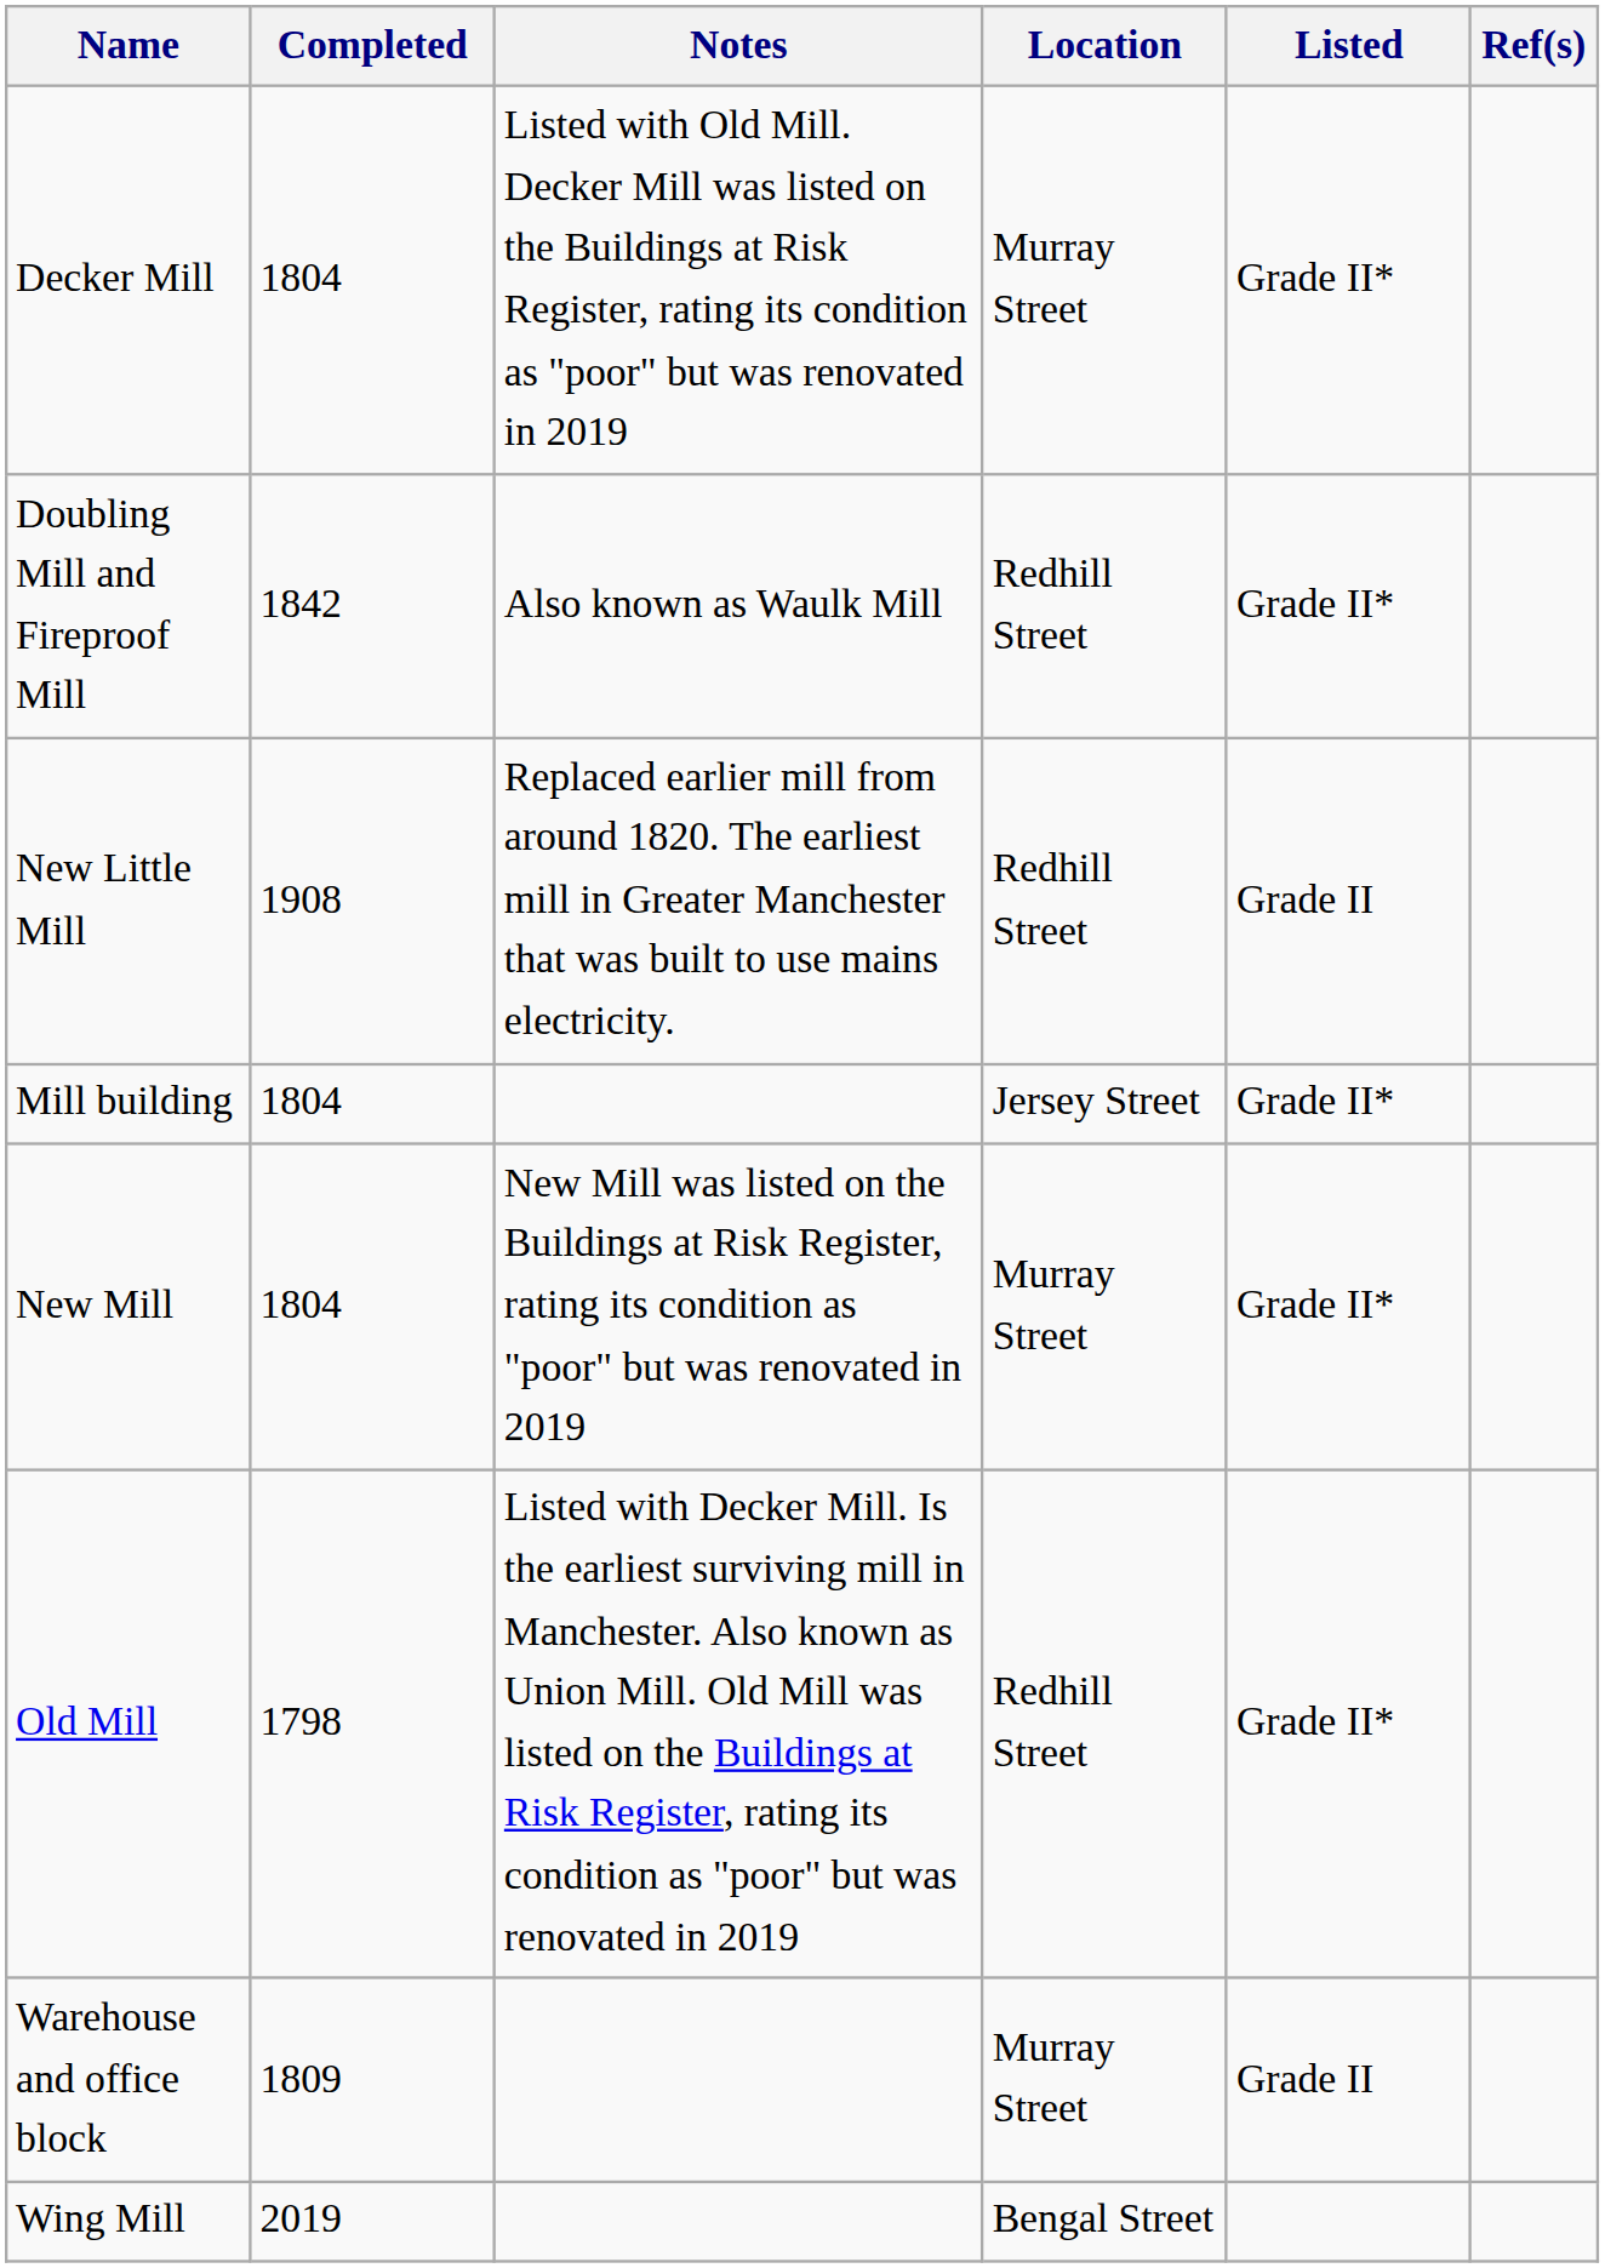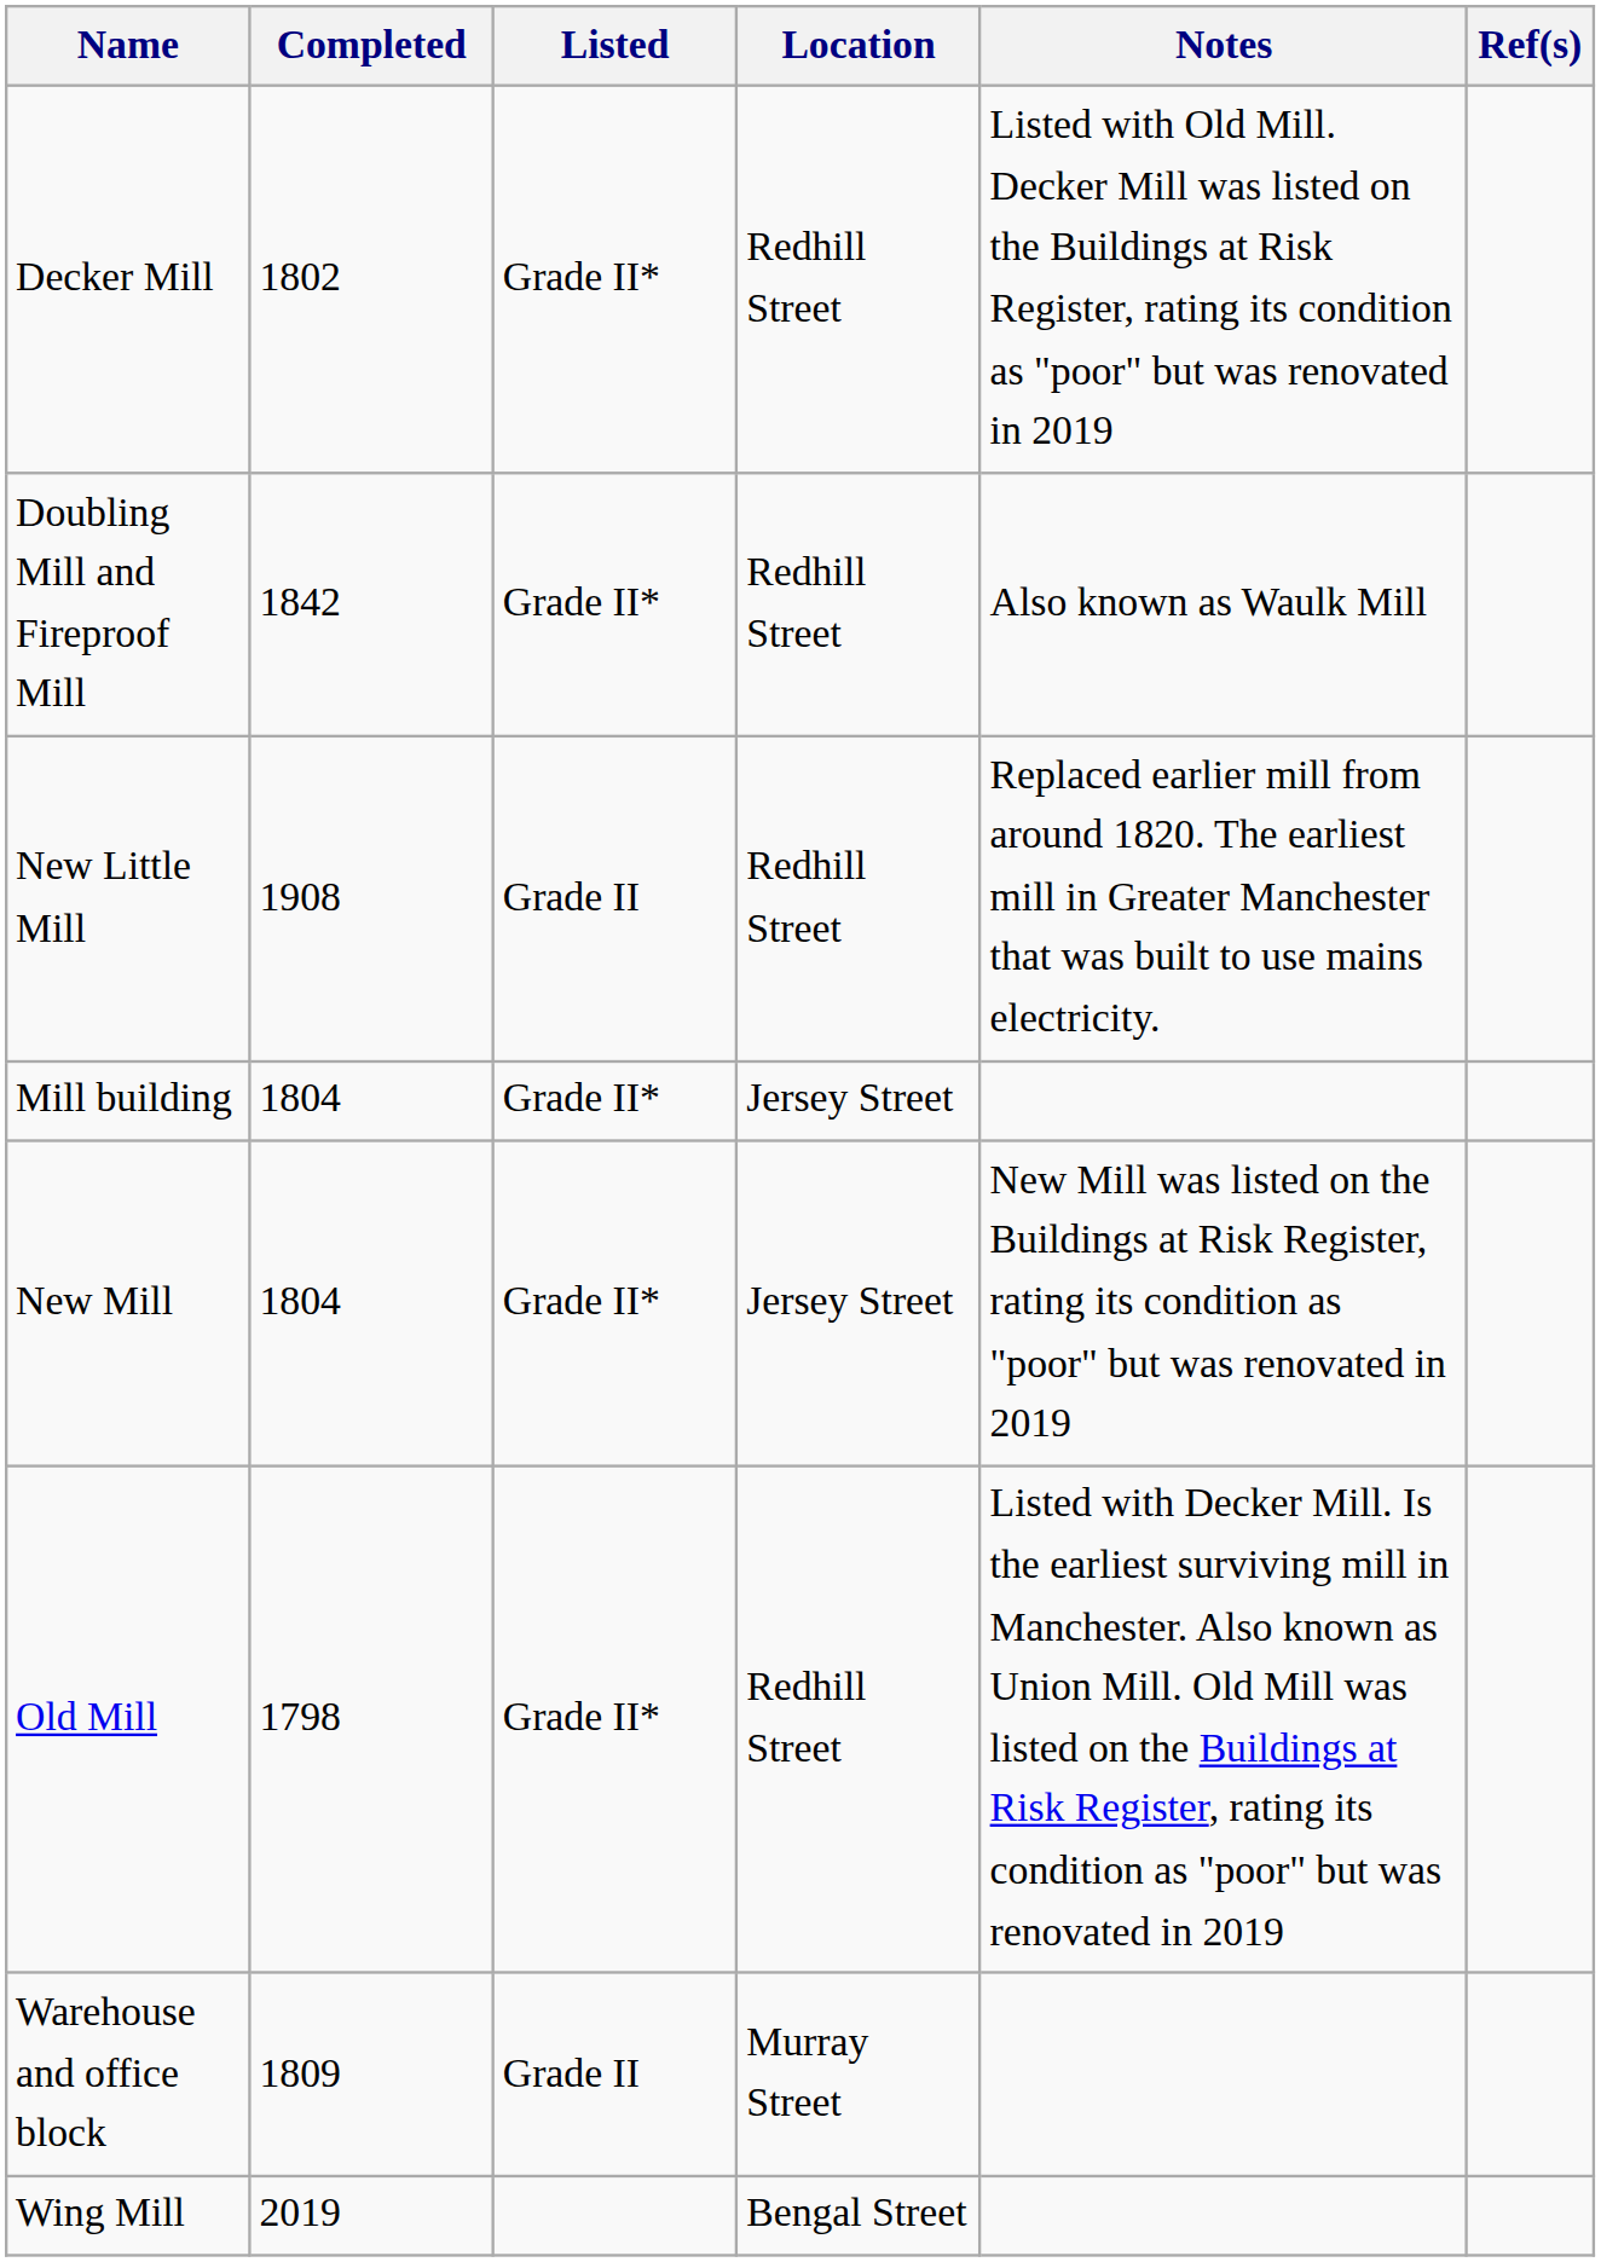columns swapped: Listed <-> Notes
Decker Mill | Completed: 1804 -> 1802
Decker Mill | Location: Murray Street -> Redhill Street
New Mill | Location: Murray Street -> Jersey Street
